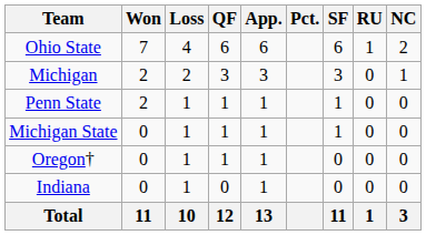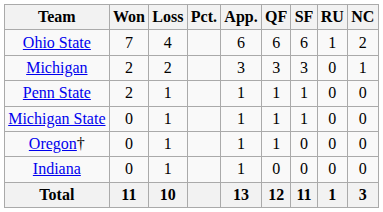columns swapped: Pct. <-> QF
